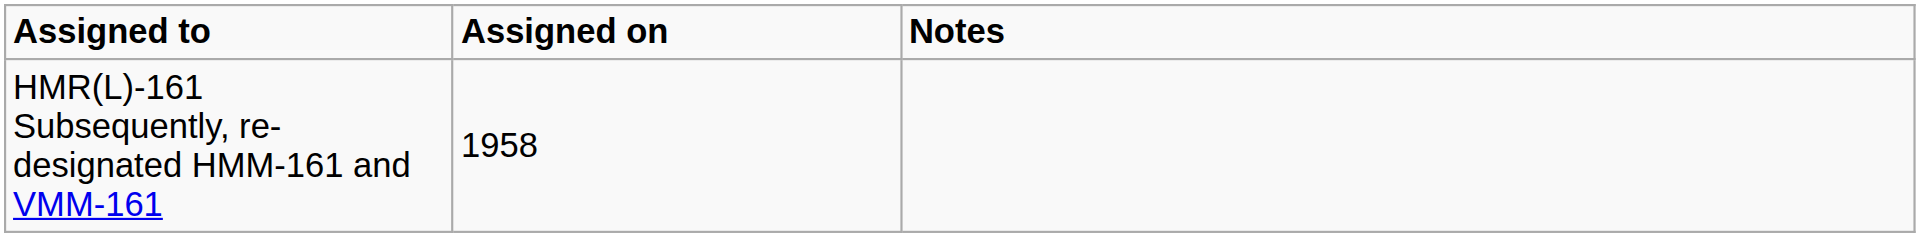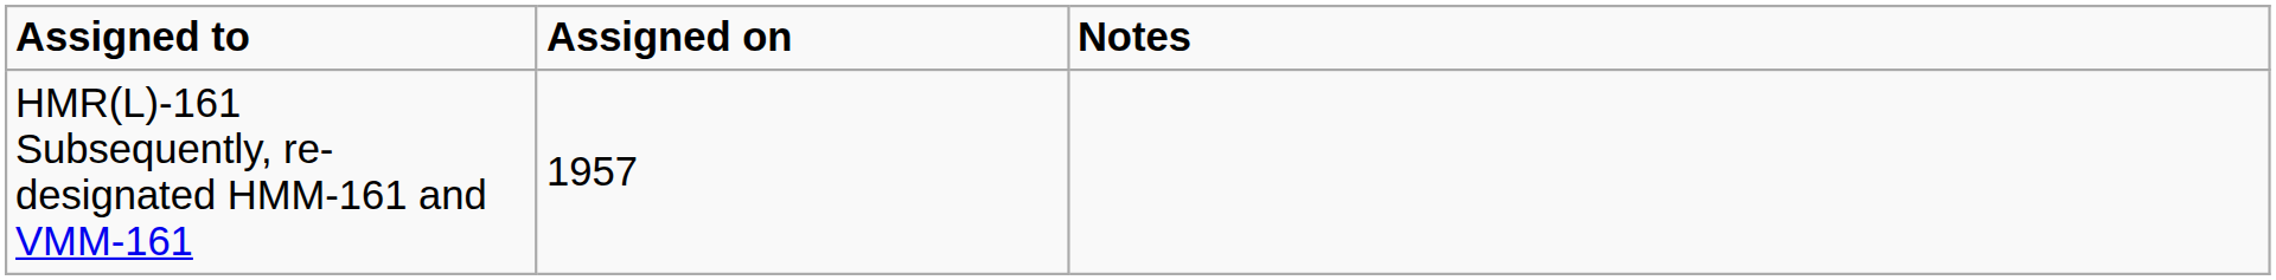HMR(L)-161 Subsequently, re-designated HMM-161 and VMM-161 | Assigned on: 1958 -> 1957
